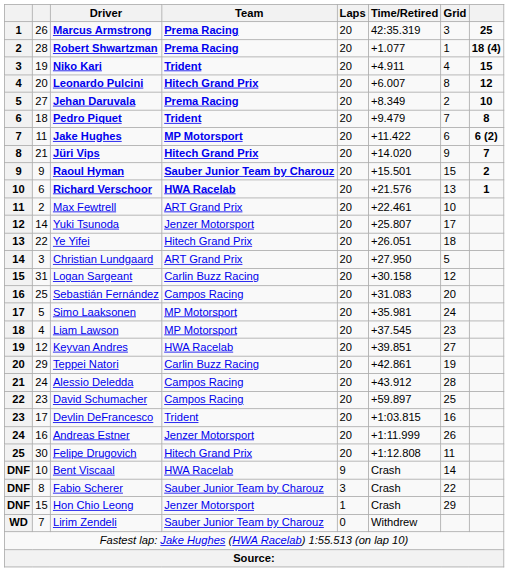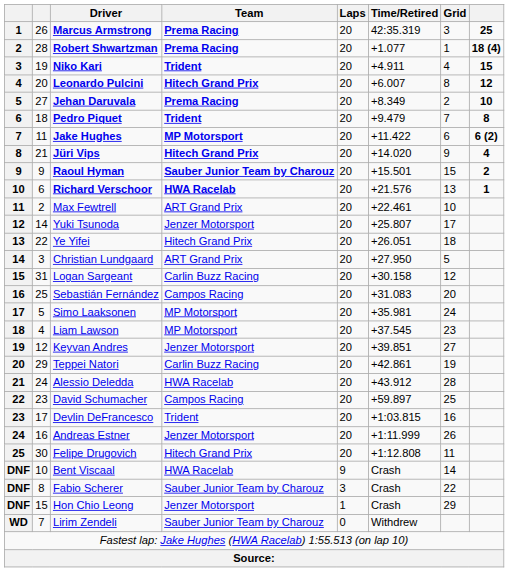Jüri Vips | column 8: 7 -> 4
Keyvan Andres | Team: HWA Racelab -> Jenzer Motorsport
Alessio Deledda | Team: Campos Racing -> HWA Racelab
